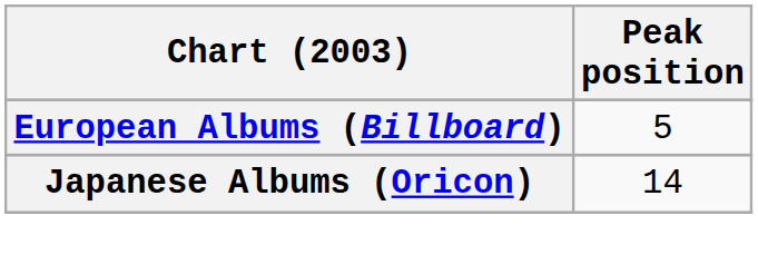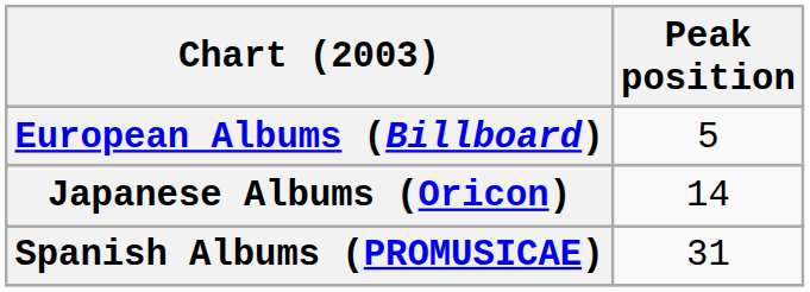+ row: Spanish Albums (PROMUSICAE) | 31
